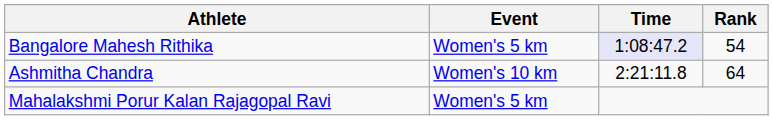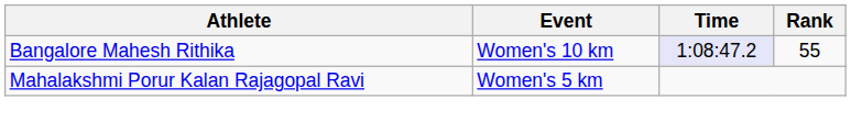Bangalore Mahesh Rithika | Event: Women's 5 km -> Women's 10 km
Bangalore Mahesh Rithika | Rank: 54 -> 55
- row: Ashmitha Chandra | Women's 10 km | 2:21:11.8 | 64
